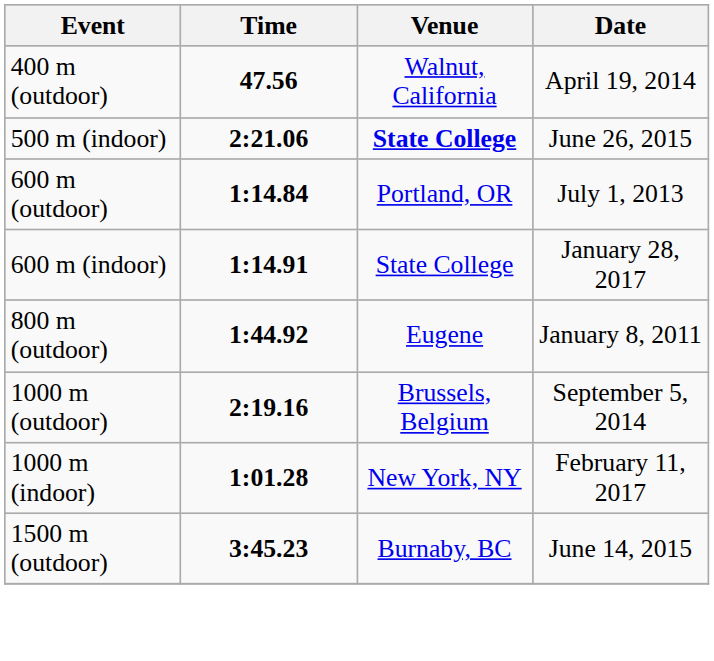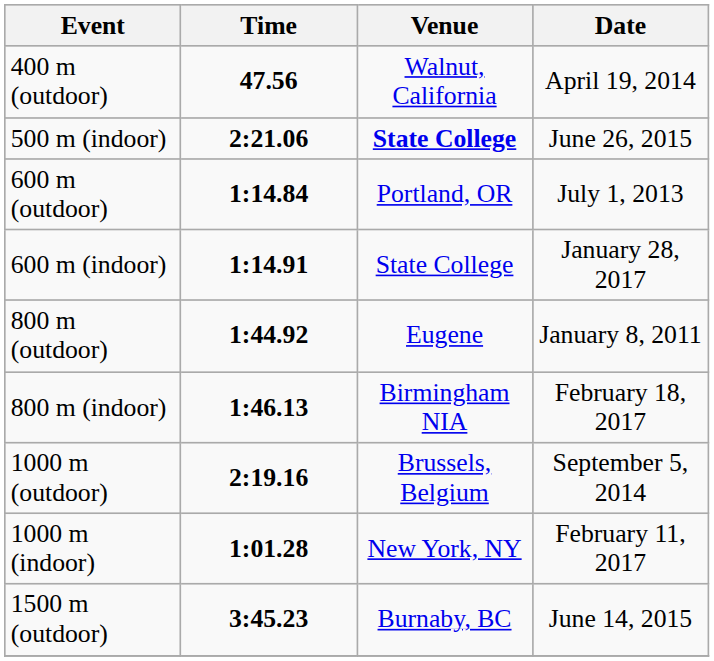+ row: 800 m (indoor) | 1:46.13 | Birmingham NIA | February 18, 2017
